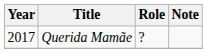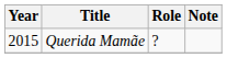Querida Mamãe | Year: 2017 -> 2015
